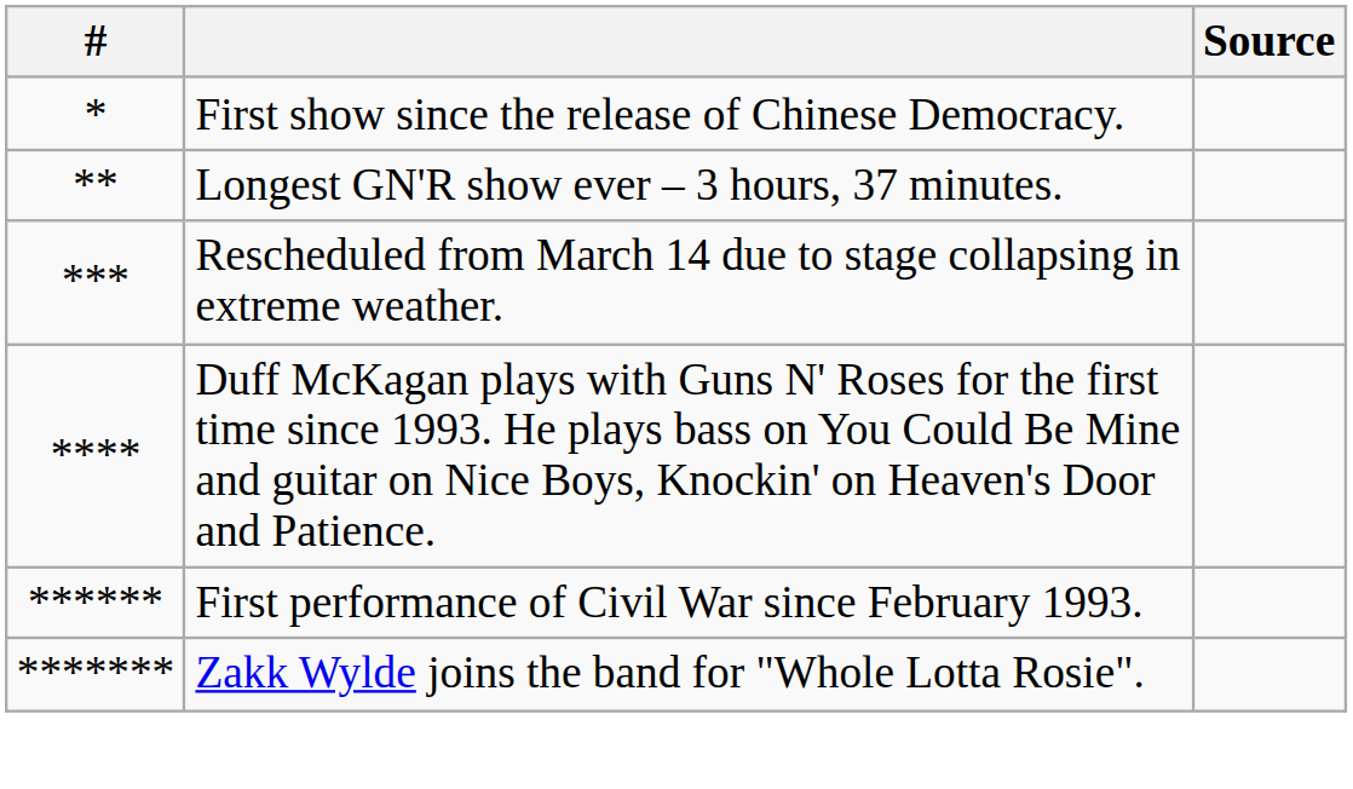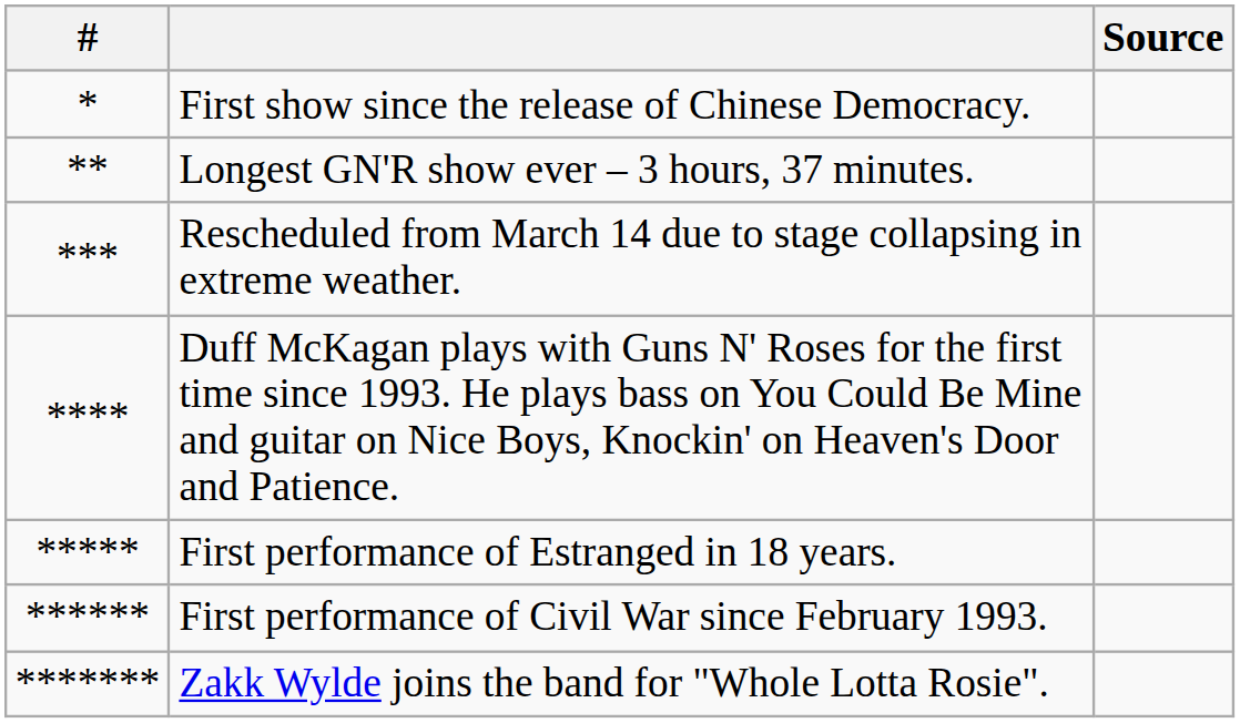+ row: ***** | First performance of Estranged in 18 years.
